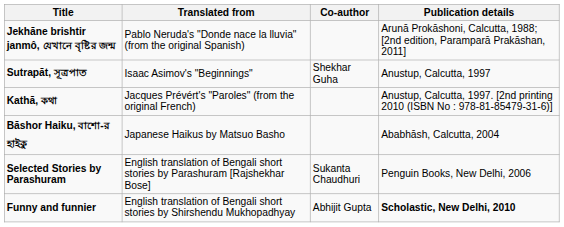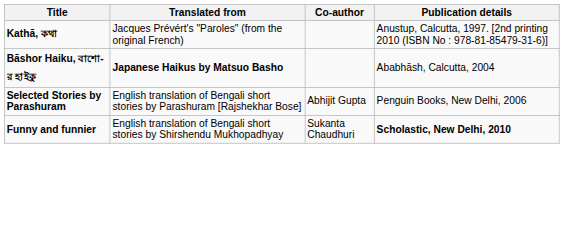- row: Jekhāne brishtir janmô, যেখানে বৃষ্টির জন্ম | Pablo Neruda's "Donde nace la lluvia" (from the original Spanish) | Arunā Prokāshoni, Calcutta, 1988; [2nd edition, Paramparā Prakāshan, 2011]
- row: Sutrapāt, সূত্রপাত | Isaac Asimov's "Beginnings" | Shekhar Guha | Anustup, Calcutta, 1997
Bāshor Haiku, বাশো-র হাইকু | Translated from: normal -> bold
Selected Stories by Parashuram | Co-author: Sukanta Chaudhuri -> Abhijit Gupta
Funny and funnier | Co-author: Abhijit Gupta -> Sukanta Chaudhuri
